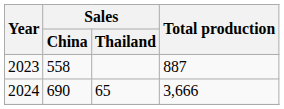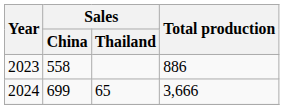2023 | Total production: 887 -> 886
2024 | Sales / China: 690 -> 699
